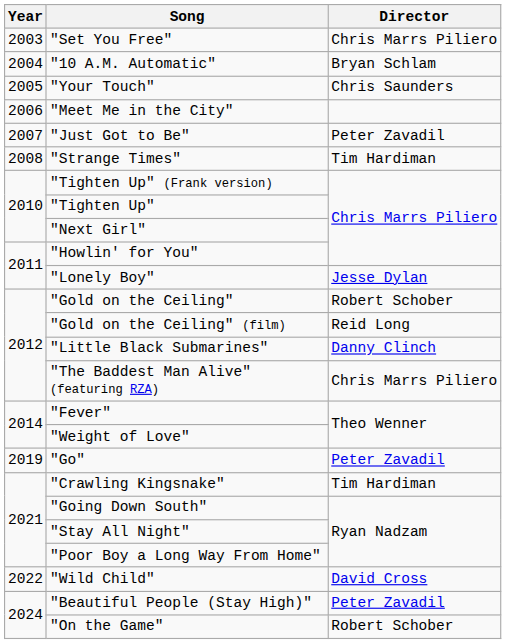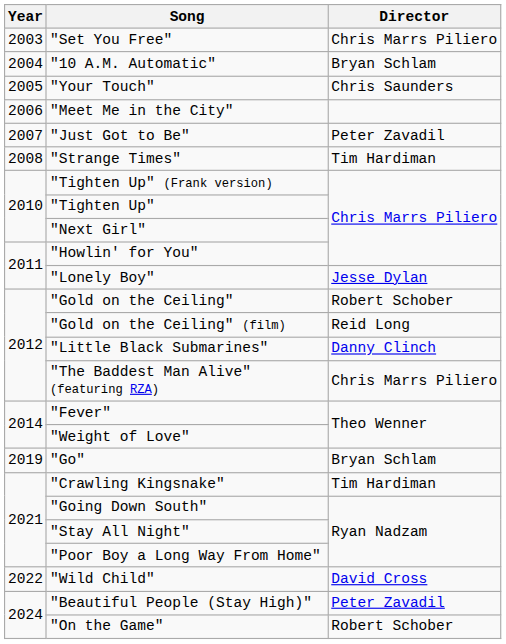"Go" | Director: Peter Zavadil -> Bryan Schlam
